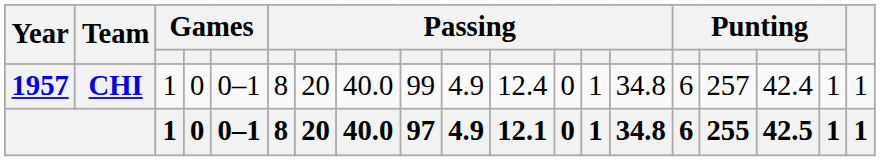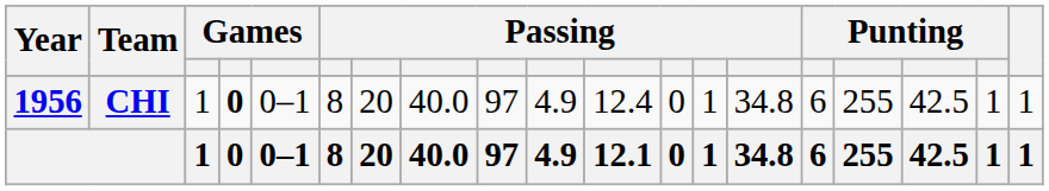CHI | Year: 1957 -> 1956
CHI | column 4: normal -> bold
CHI | column 9: 99 -> 97
CHI | column 16: 257 -> 255
CHI | column 17: 42.4 -> 42.5
